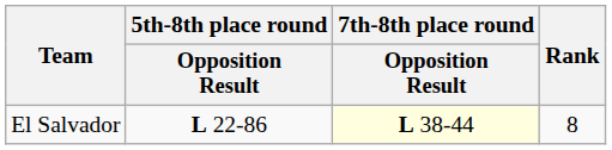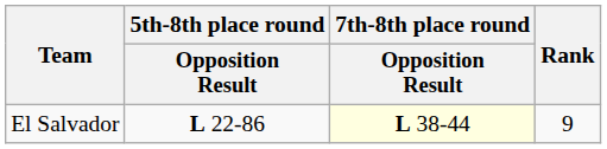El Salvador | Rank: 8 -> 9
